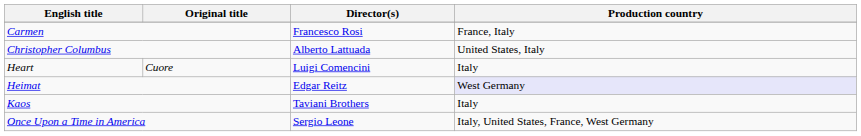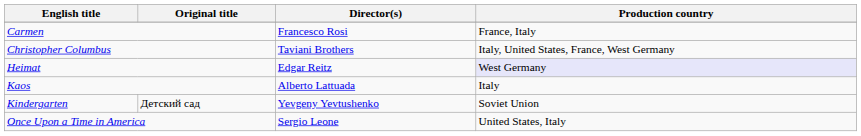Christopher Columbus | Director(s): Alberto Lattuada -> Taviani Brothers
Christopher Columbus | Production country: United States, Italy -> Italy, United States, France, West Germany
- row: Heart | Cuore | Luigi Comencini | Italy
Kaos | Director(s): Taviani Brothers -> Alberto Lattuada
+ row: Kindergarten | Детский сад | Yevgeny Yevtushenko | Soviet Union
Once Upon a Time in America | Production country: Italy, United States, France, West Germany -> United States, Italy
